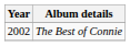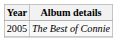The Best of Connie | Year: 2002 -> 2005
